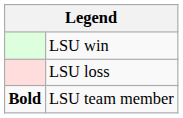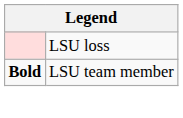- row: LSU win
